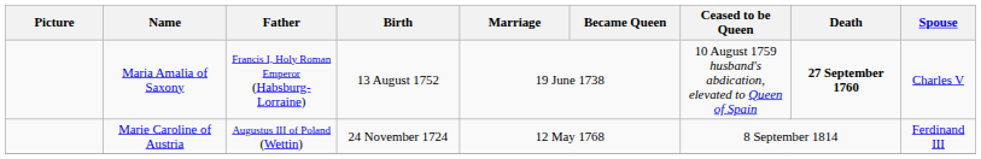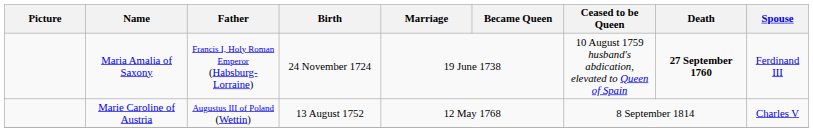Maria Amalia of Saxony | Birth: 13 August 1752 -> 24 November 1724
Maria Amalia of Saxony | Spouse: Charles V -> Ferdinand III
Marie Caroline of Austria | Birth: 24 November 1724 -> 13 August 1752
Marie Caroline of Austria | Spouse: Ferdinand III -> Charles V
